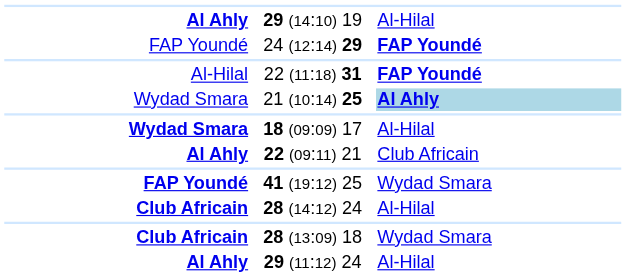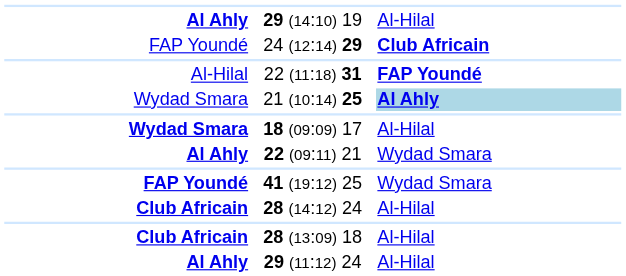24 (12:14) 29 | column 3: FAP Youndé -> Club Africain
22 (09:11) 21 | column 3: Club Africain -> Wydad Smara
28 (13:09) 18 | column 3: Wydad Smara -> Al-Hilal
